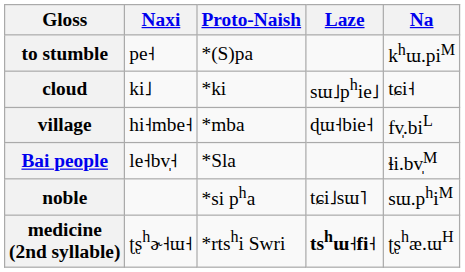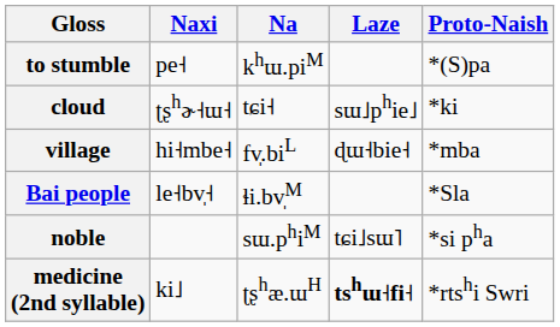columns swapped: Na <-> Proto-Naish
cloud | Naxi: ki˩ -> ʈʂhɚ˧ɯ˧
medicine (2nd syllable) | Naxi: ʈʂhɚ˧ɯ˧ -> ki˩
